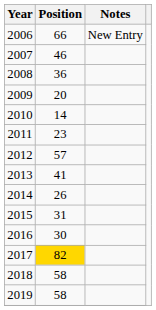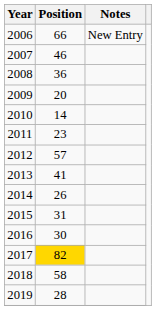2019 | Position: 58 -> 28
